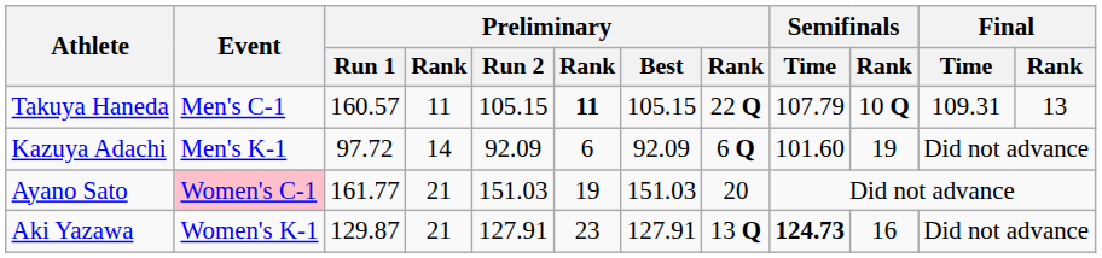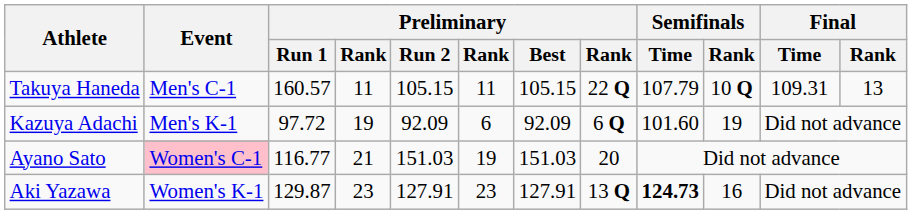Takuya Haneda | column 6: bold -> normal
Kazuya Adachi | column 4: 14 -> 19
Ayano Sato | Preliminary / Run 1: 161.77 -> 116.77
Aki Yazawa | column 4: 21 -> 23
